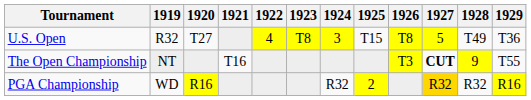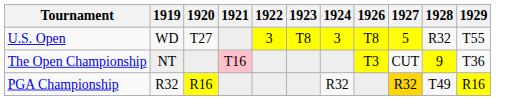- column: 1925 | T15 | 2
U.S. Open | 1919: R32 -> WD
U.S. Open | 1922: 4 -> 3
U.S. Open | 1928: T49 -> R32
U.S. Open | 1929: T36 -> T55
The Open Championship | 1921: no background -> pink background
The Open Championship | 1927: bold -> normal
The Open Championship | 1929: T55 -> T36
PGA Championship | 1919: WD -> R32
PGA Championship | 1928: R32 -> T49
